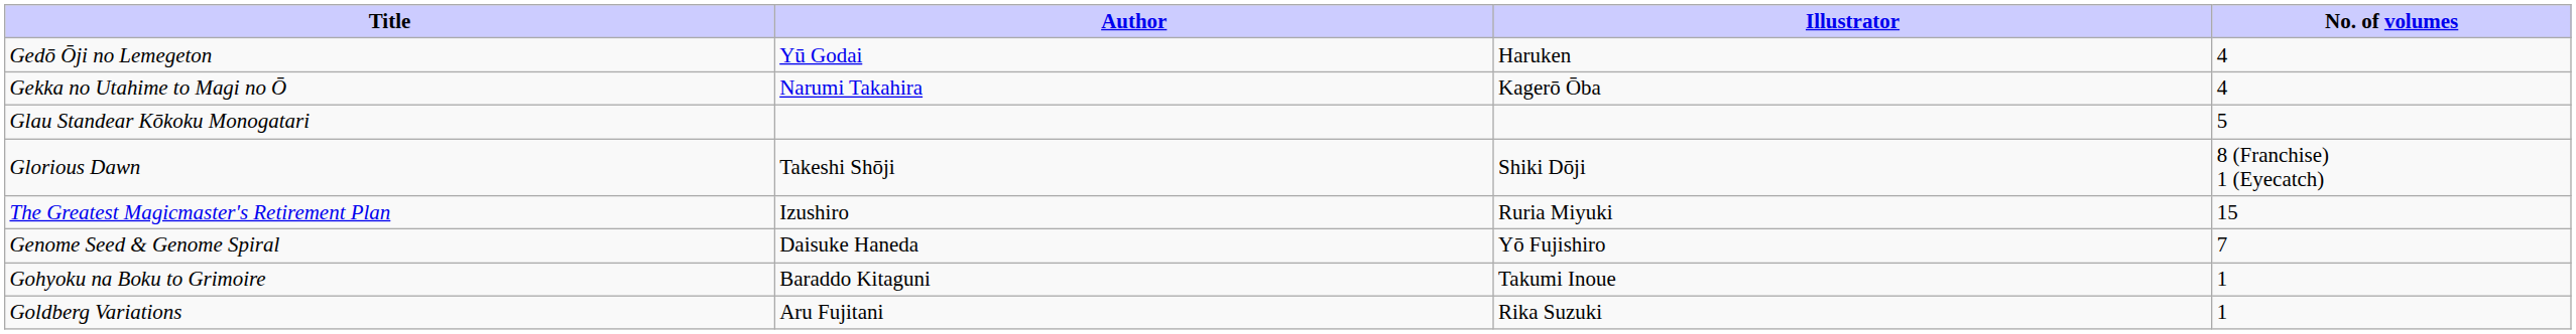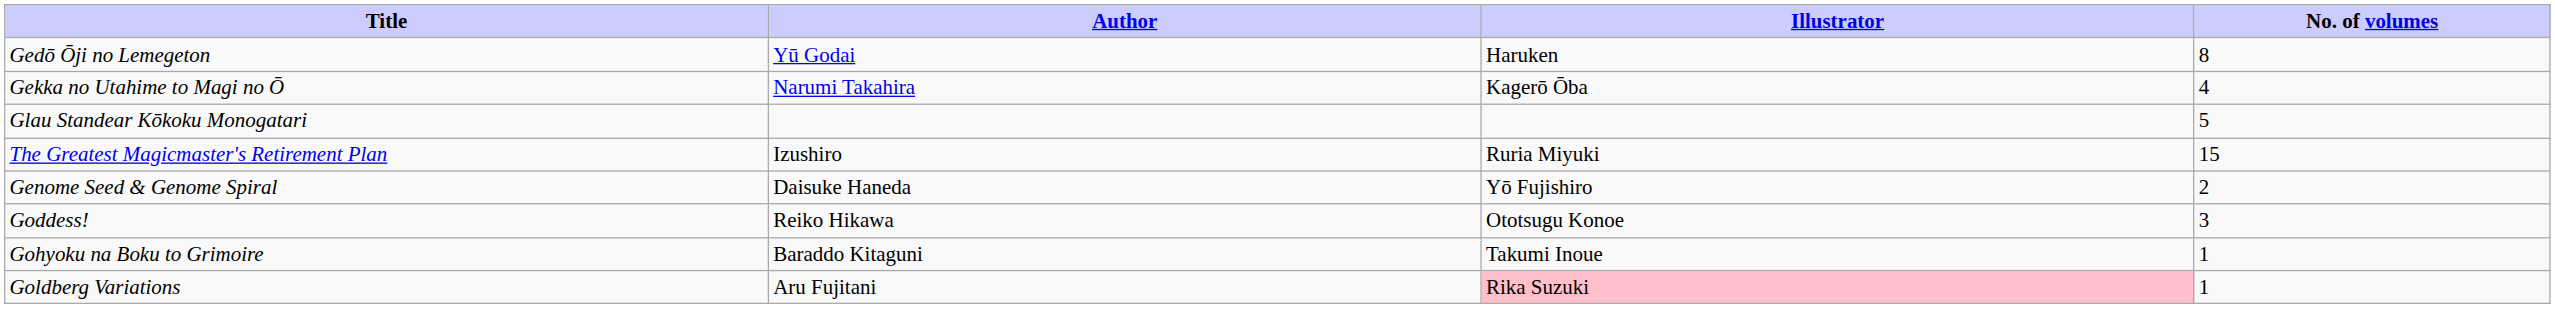Gedō Ōji no Lemegeton | No. of volumes: 4 -> 8
- row: Glorious Dawn | Takeshi Shōji | Shiki Dōji | 8 (Franchise) 1 (Eyecatch)
Genome Seed & Genome Spiral | No. of volumes: 7 -> 2
+ row: Goddess! | Reiko Hikawa | Ototsugu Konoe | 3
Goldberg Variations | Illustrator: no background -> pink background
